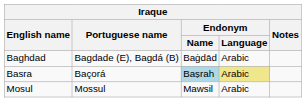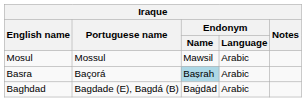rows swapped: Baghdad <-> Mosul
Basra | Endonym / Language: khaki background -> no background
